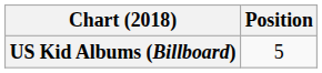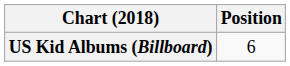US Kid Albums (Billboard) | Position: 5 -> 6
